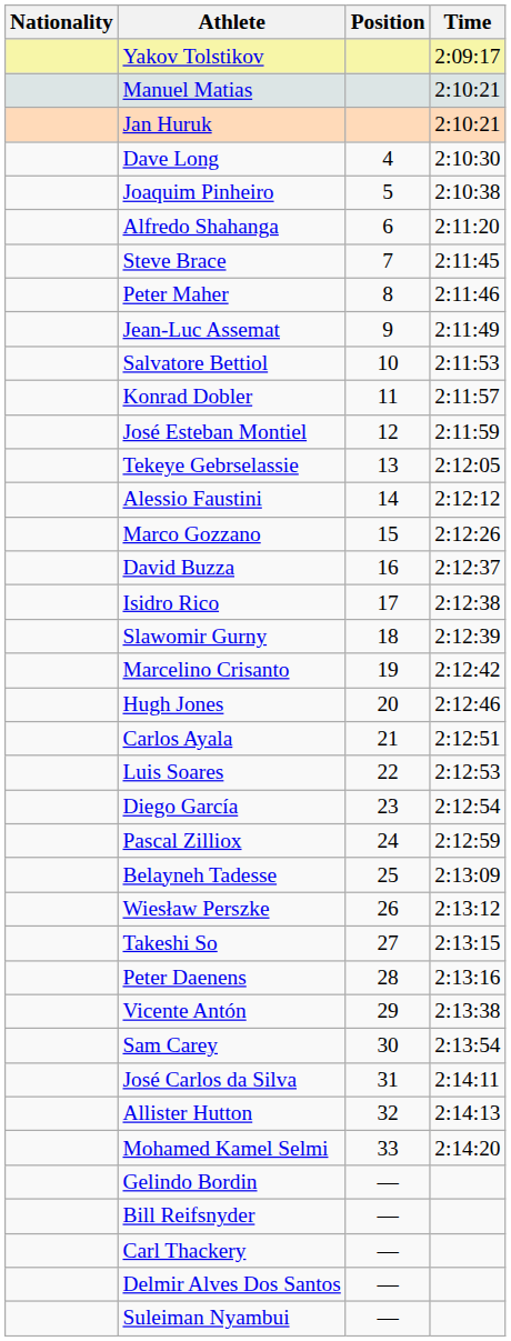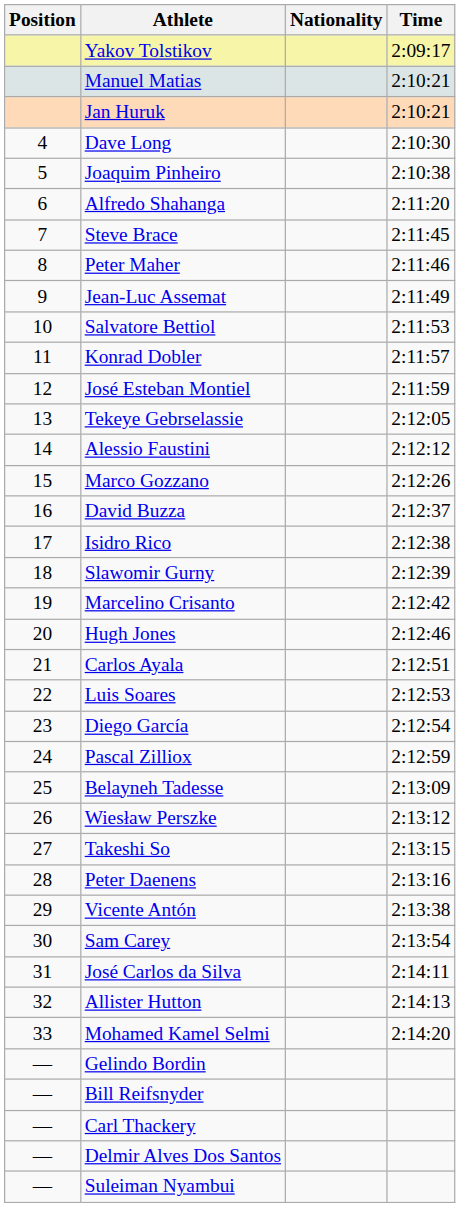columns swapped: Position <-> Nationality
